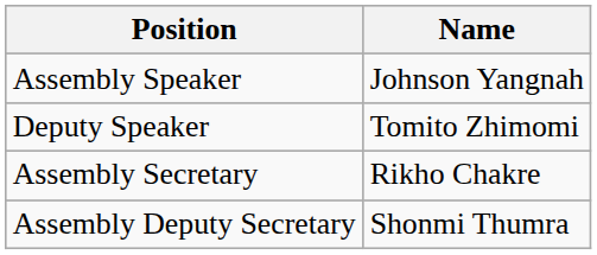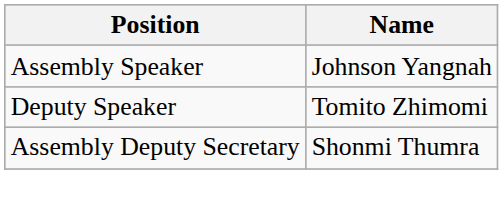- row: Assembly Secretary | Rikho Chakre
